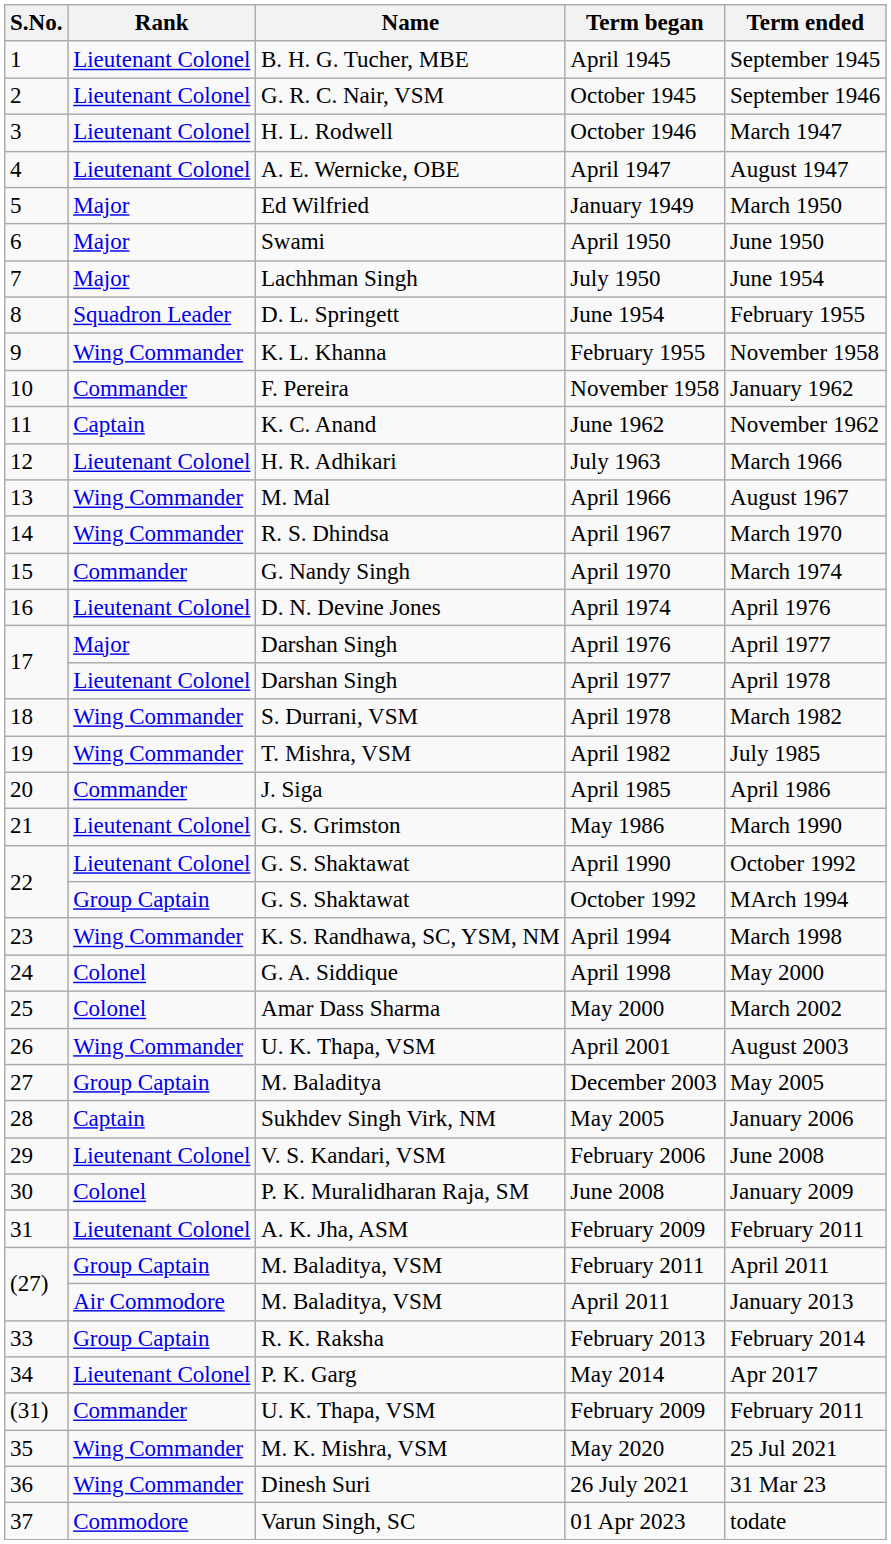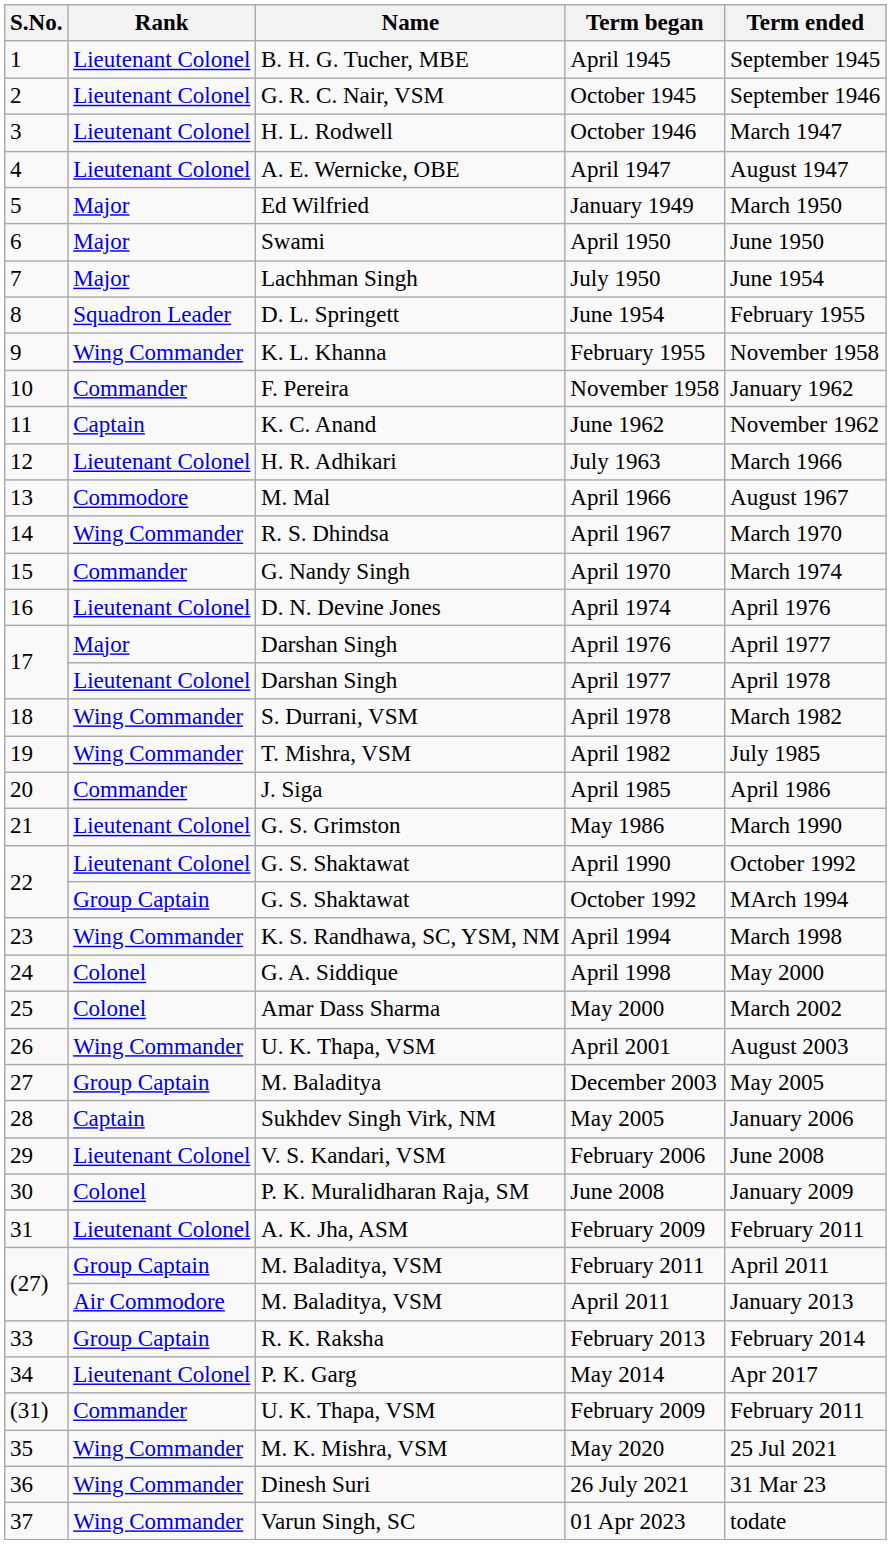April 1966 | Rank: Wing Commander -> Commodore
01 Apr 2023 | Rank: Commodore -> Wing Commander
